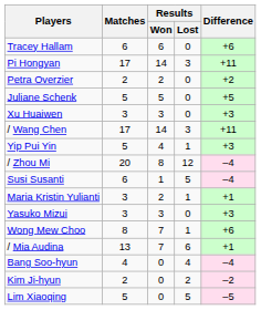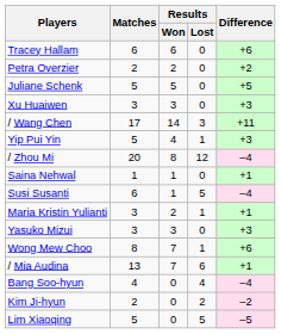- row: Pi Hongyan | 17 | 14 | 3 | +11
+ row: Saina Nehwal | 1 | 1 | 0 | +1
